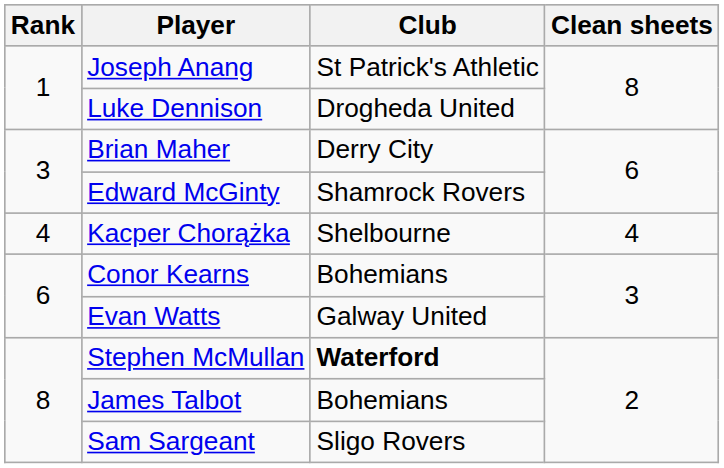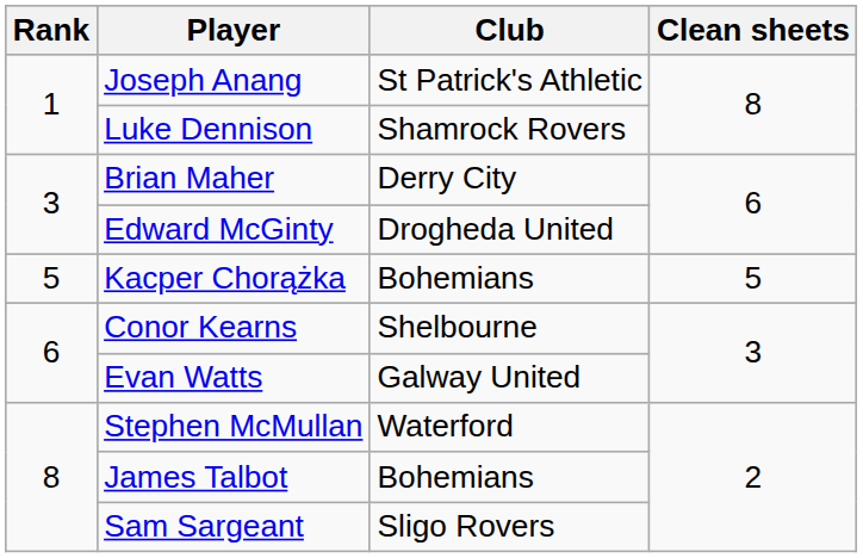Luke Dennison | Club: Drogheda United -> Shamrock Rovers
Edward McGinty | Club: Shamrock Rovers -> Drogheda United
Kacper Chorążka | Rank: 4 -> 5
Kacper Chorążka | Club: Shelbourne -> Bohemians
Kacper Chorążka | Clean sheets: 4 -> 5
Conor Kearns | Club: Bohemians -> Shelbourne
Stephen McMullan | Club: bold -> normal
